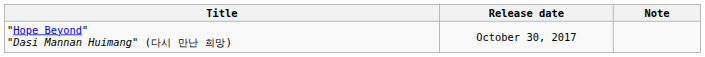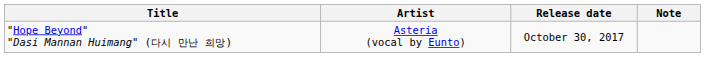+ column: Artist | Asteria (vocal by Eunto)
